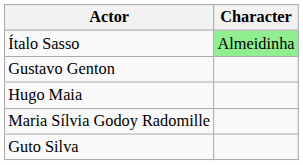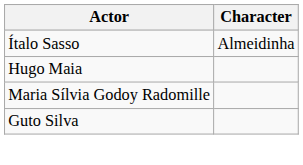Ítalo Sasso | Character: lightgreen background -> no background
- row: Gustavo Genton
